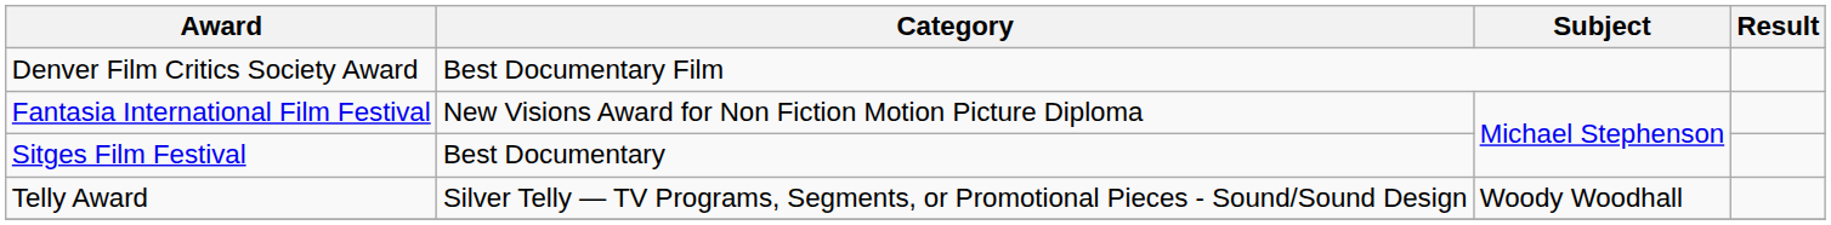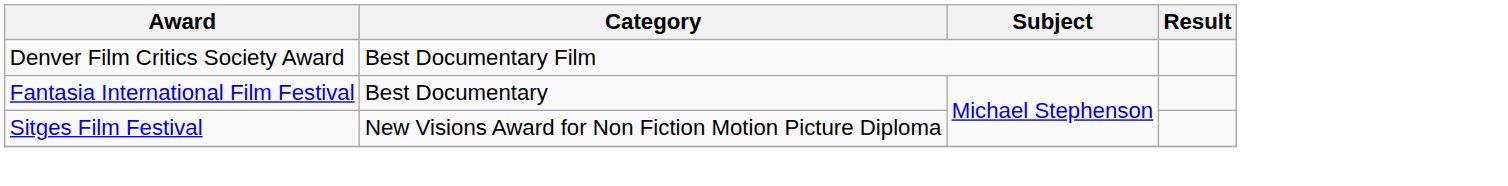Fantasia International Film Festival | Category: New Visions Award for Non Fiction Motion Picture Diploma -> Best Documentary
Sitges Film Festival | Category: Best Documentary -> New Visions Award for Non Fiction Motion Picture Diploma
- row: Telly Award | Silver Telly — TV Programs, Segments, or Promotional Pieces - Sound/Sound Design | Woody Woodhall
